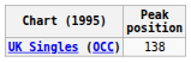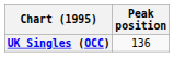UK Singles (OCC) | Peak position: 138 -> 136
